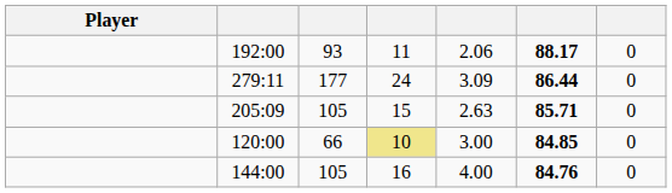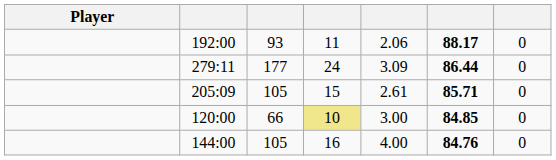205:09 | column 5: 2.63 -> 2.61
